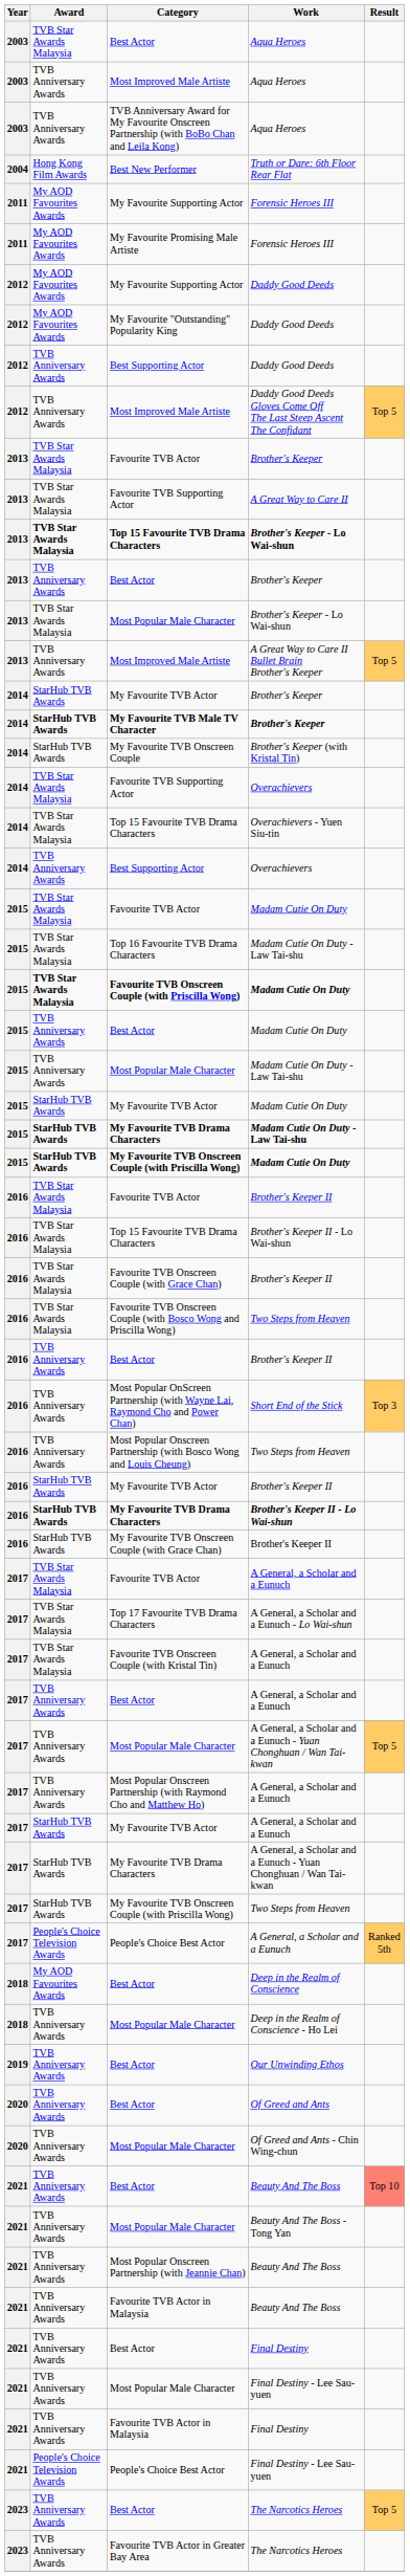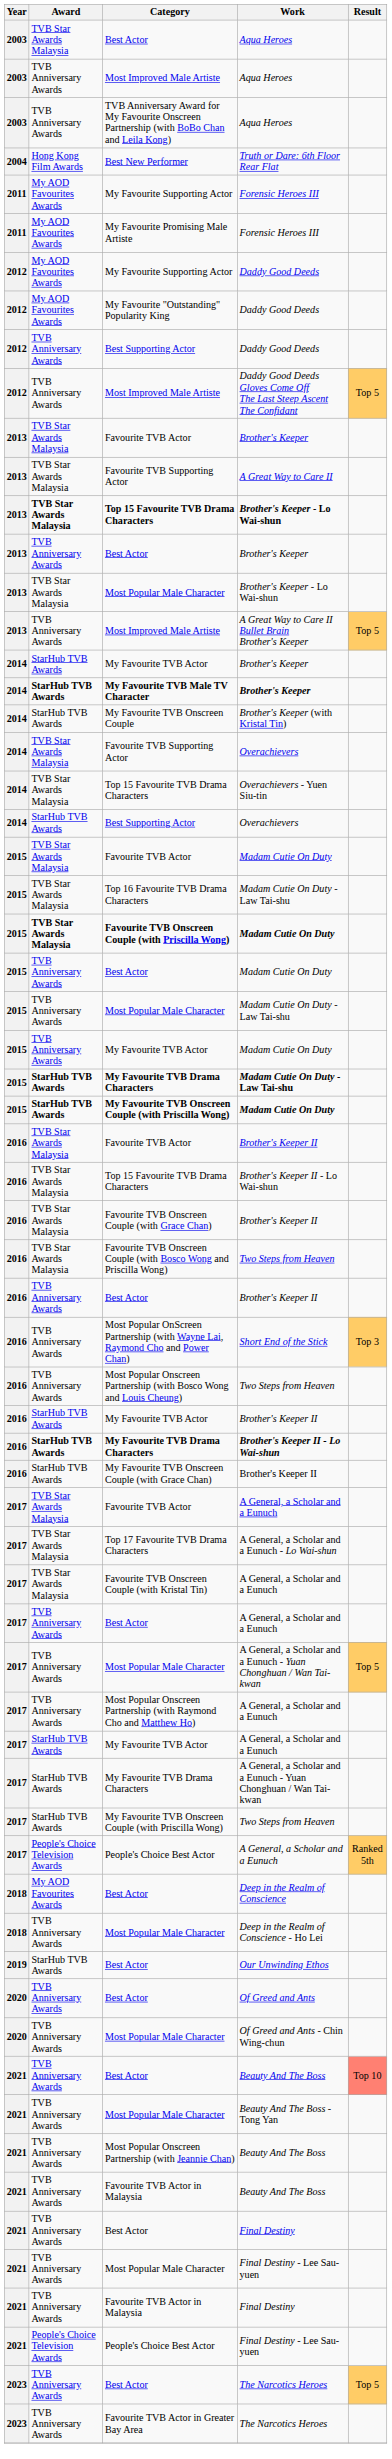Best Supporting Actor / Overachievers | Award: TVB Anniversary Awards -> StarHub TVB Awards
My Favourite TVB Actor / Madam Cutie On Duty | Award: StarHub TVB Awards -> TVB Anniversary Awards
Best Actor / Our Unwinding Ethos | Award: TVB Anniversary Awards -> StarHub TVB Awards
